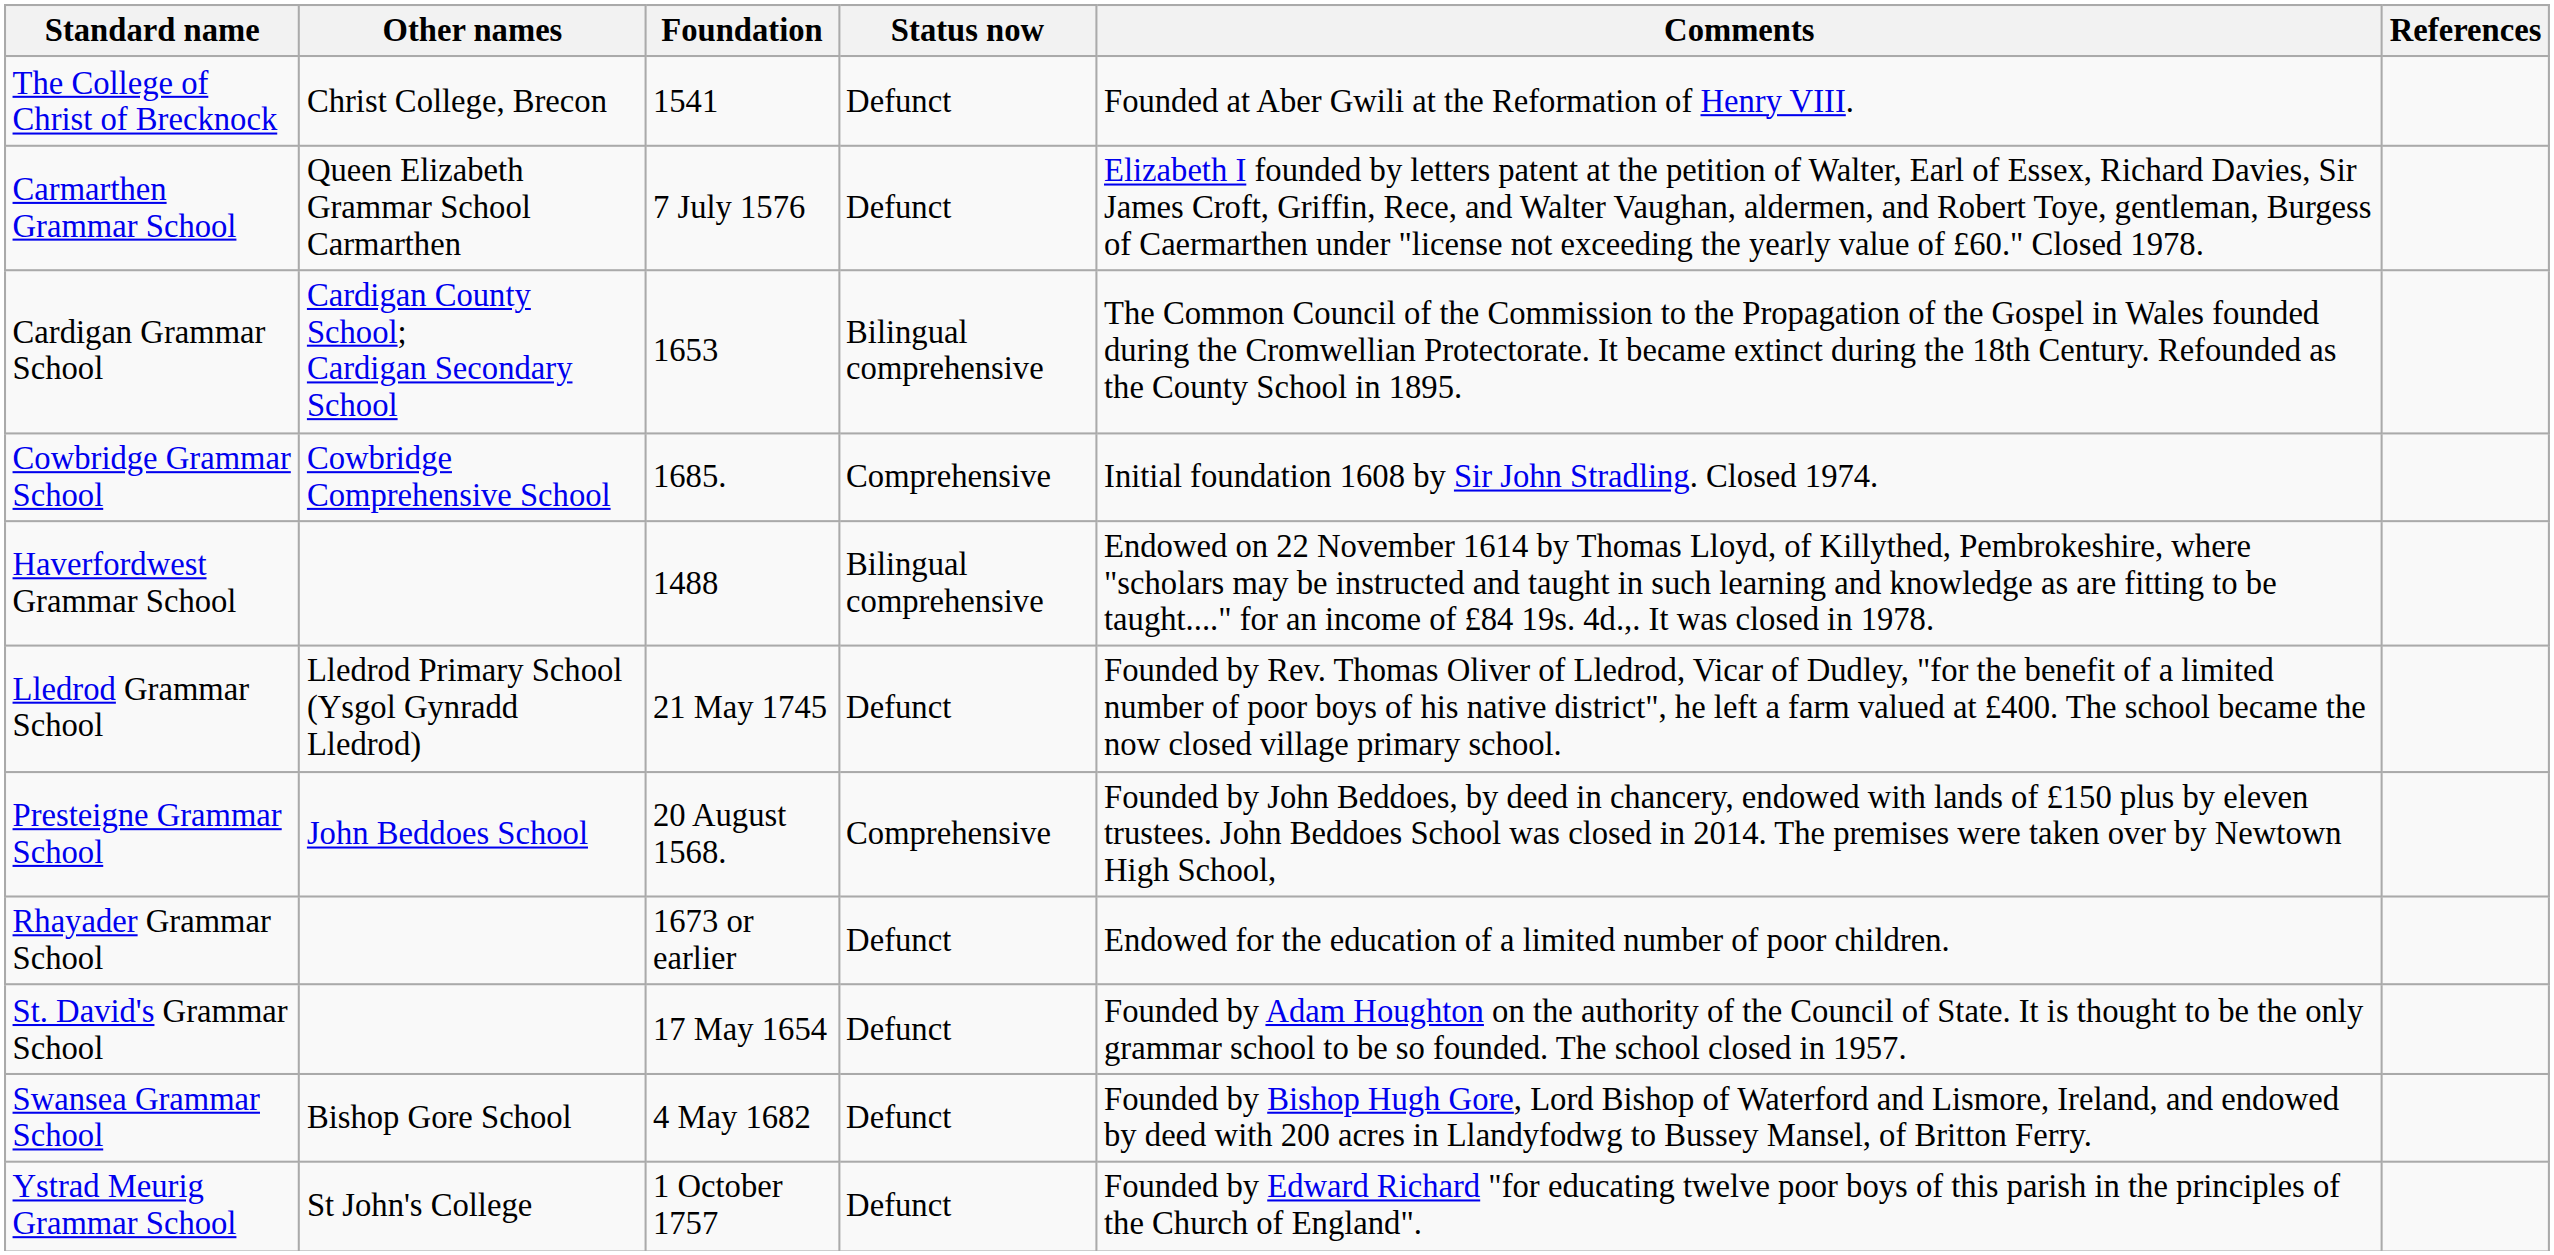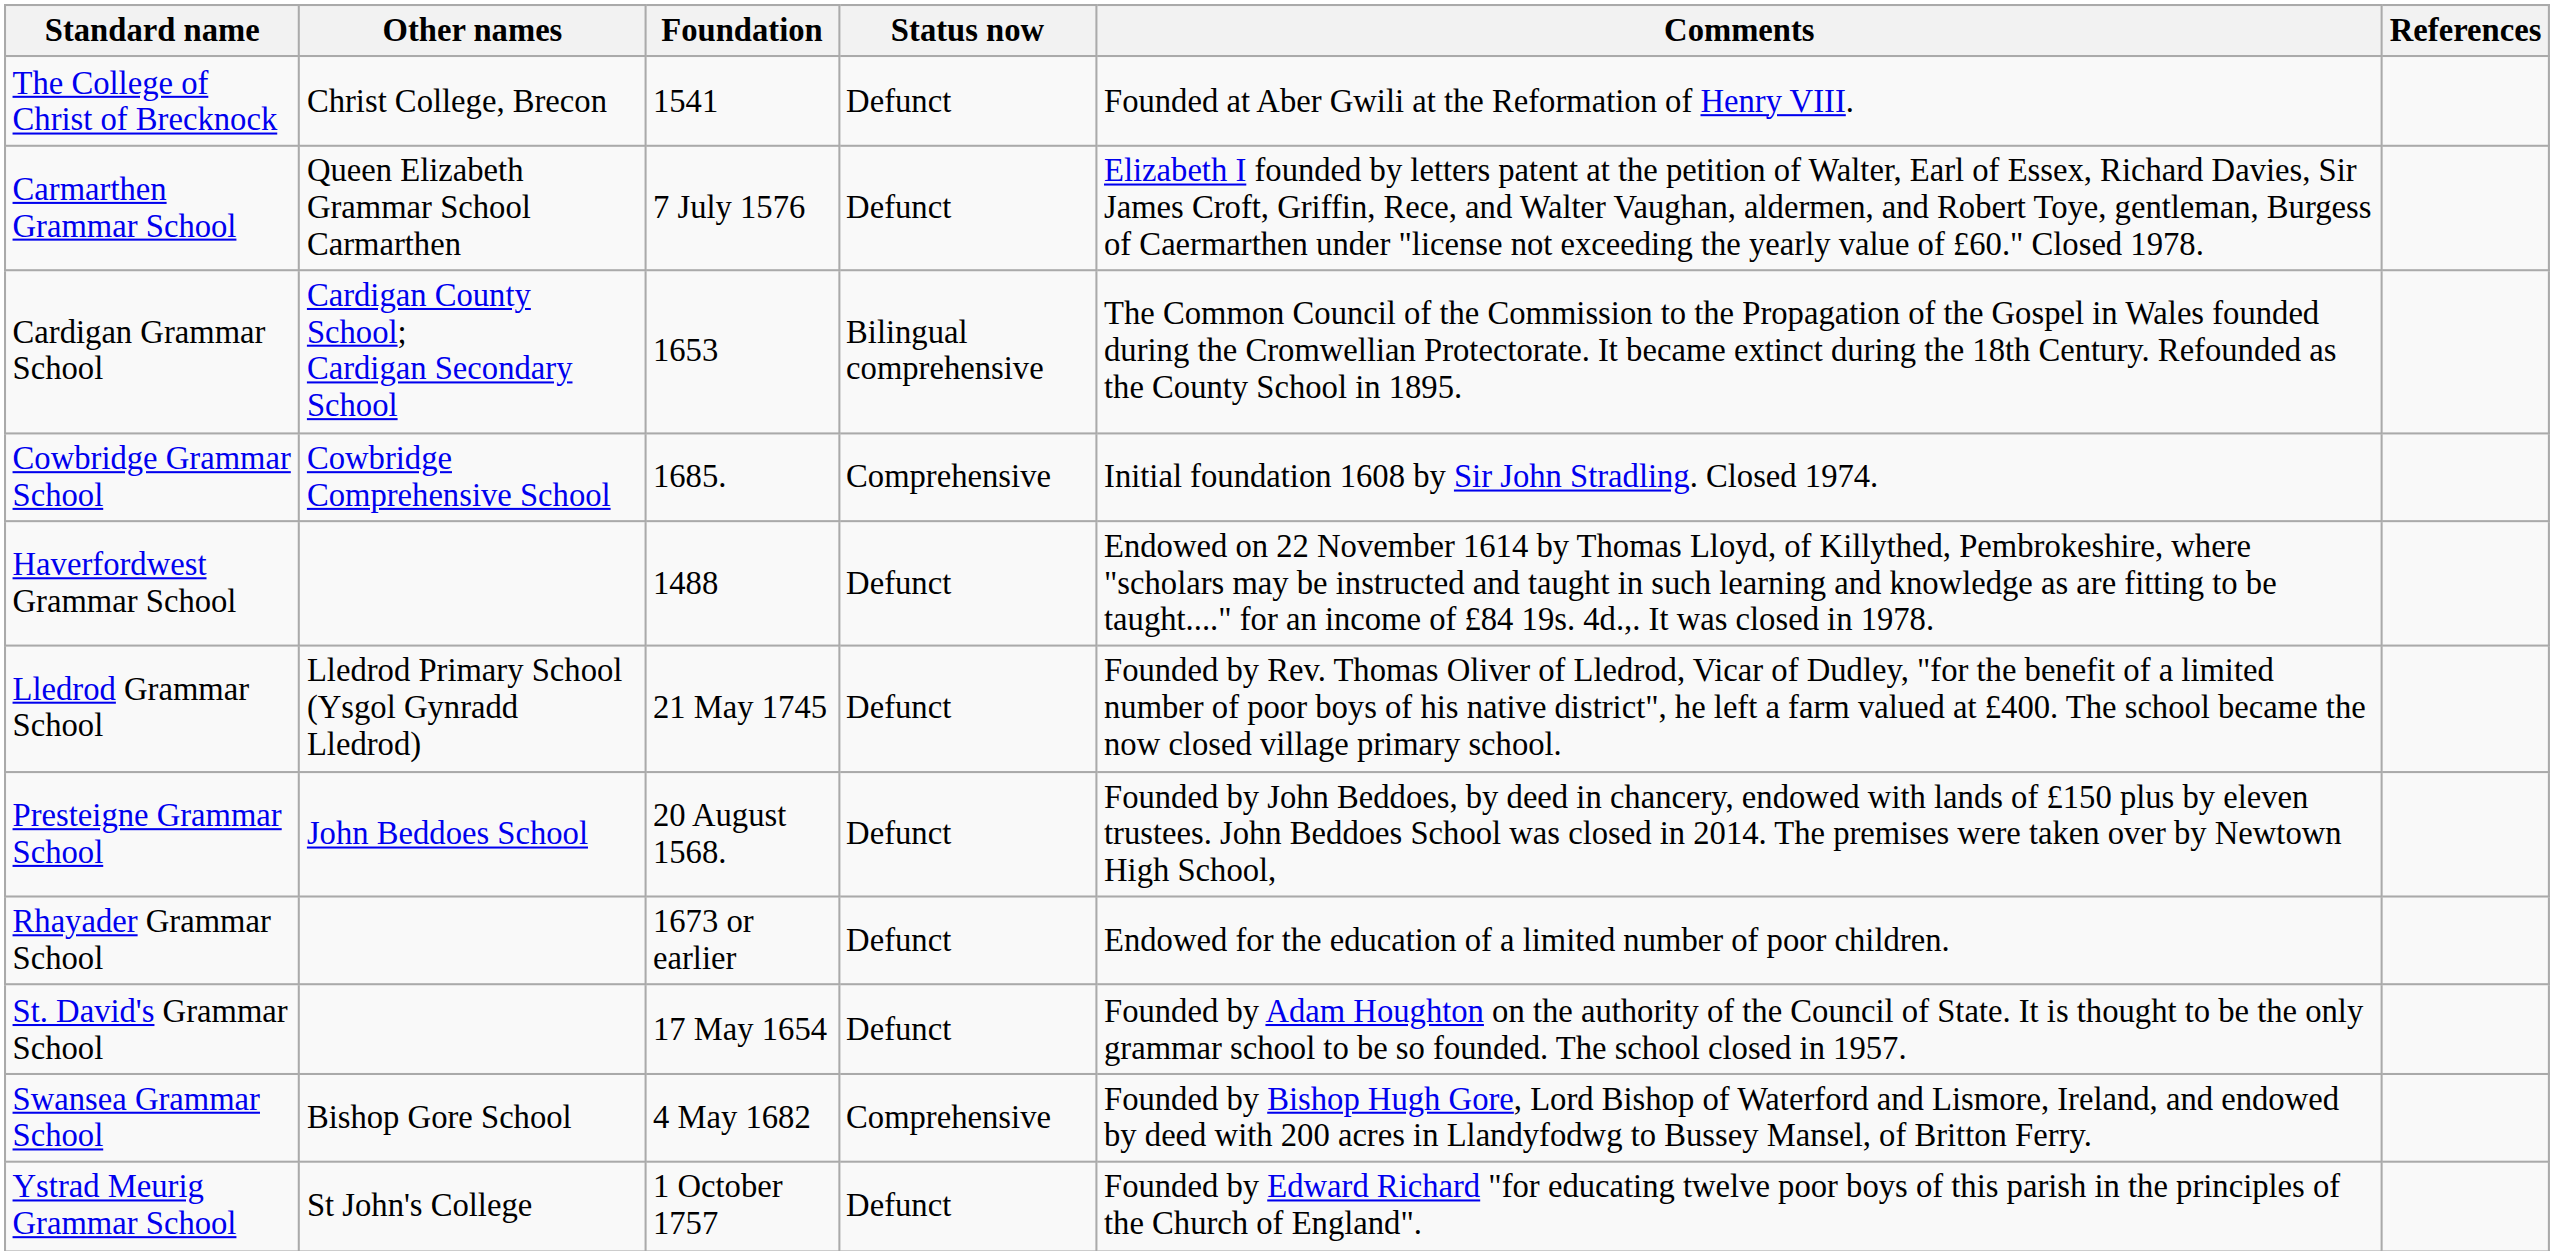Haverfordwest Grammar School | Status now: Bilingual comprehensive -> Defunct
Presteigne Grammar School | Status now: Comprehensive -> Defunct
Swansea Grammar School | Status now: Defunct -> Comprehensive
